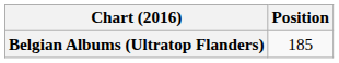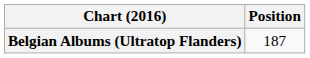Belgian Albums (Ultratop Flanders) | Position: 185 -> 187
